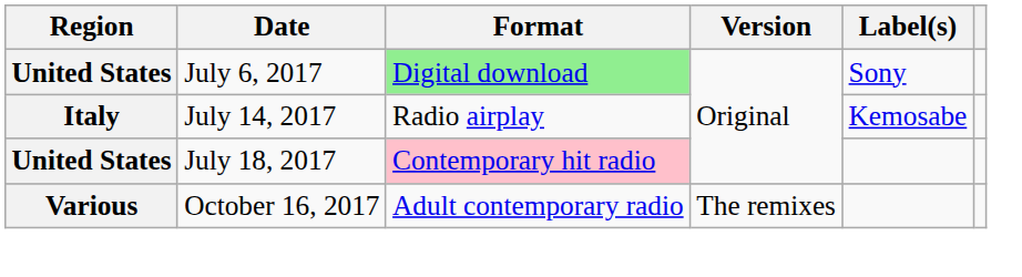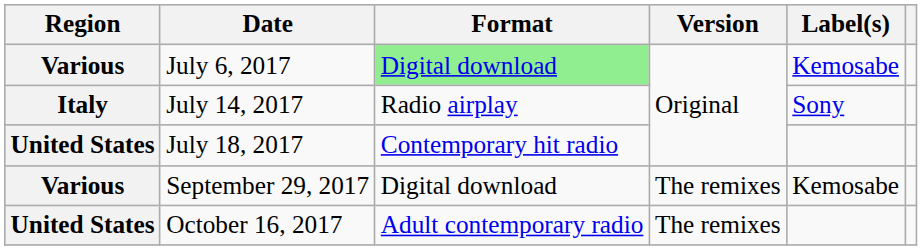July 6, 2017 | Region: United States -> Various
July 6, 2017 | Label(s): Sony -> Kemosabe
July 14, 2017 | Label(s): Kemosabe -> Sony
July 18, 2017 | Format: pink background -> no background
+ row: Various | September 29, 2017 | Digital download | The remixes | Kemosabe
October 16, 2017 | Region: Various -> United States
